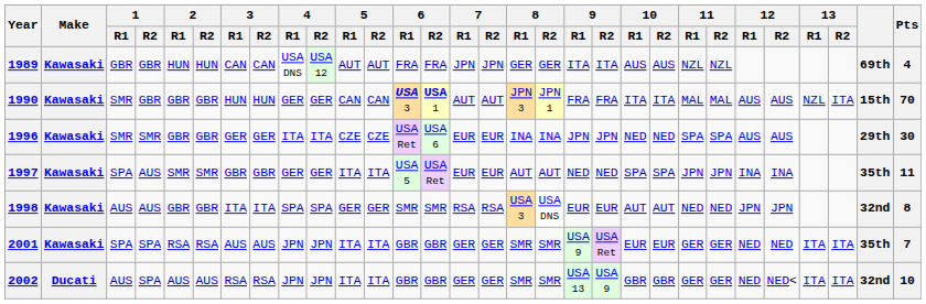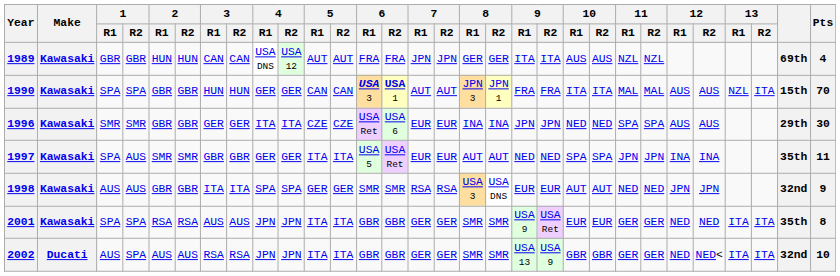1990 | 1 / R1: SMR -> SPA
1990 | 1 / R2: GBR -> SPA
1998 | Pts: 8 -> 9
2001 | Pts: 7 -> 8
